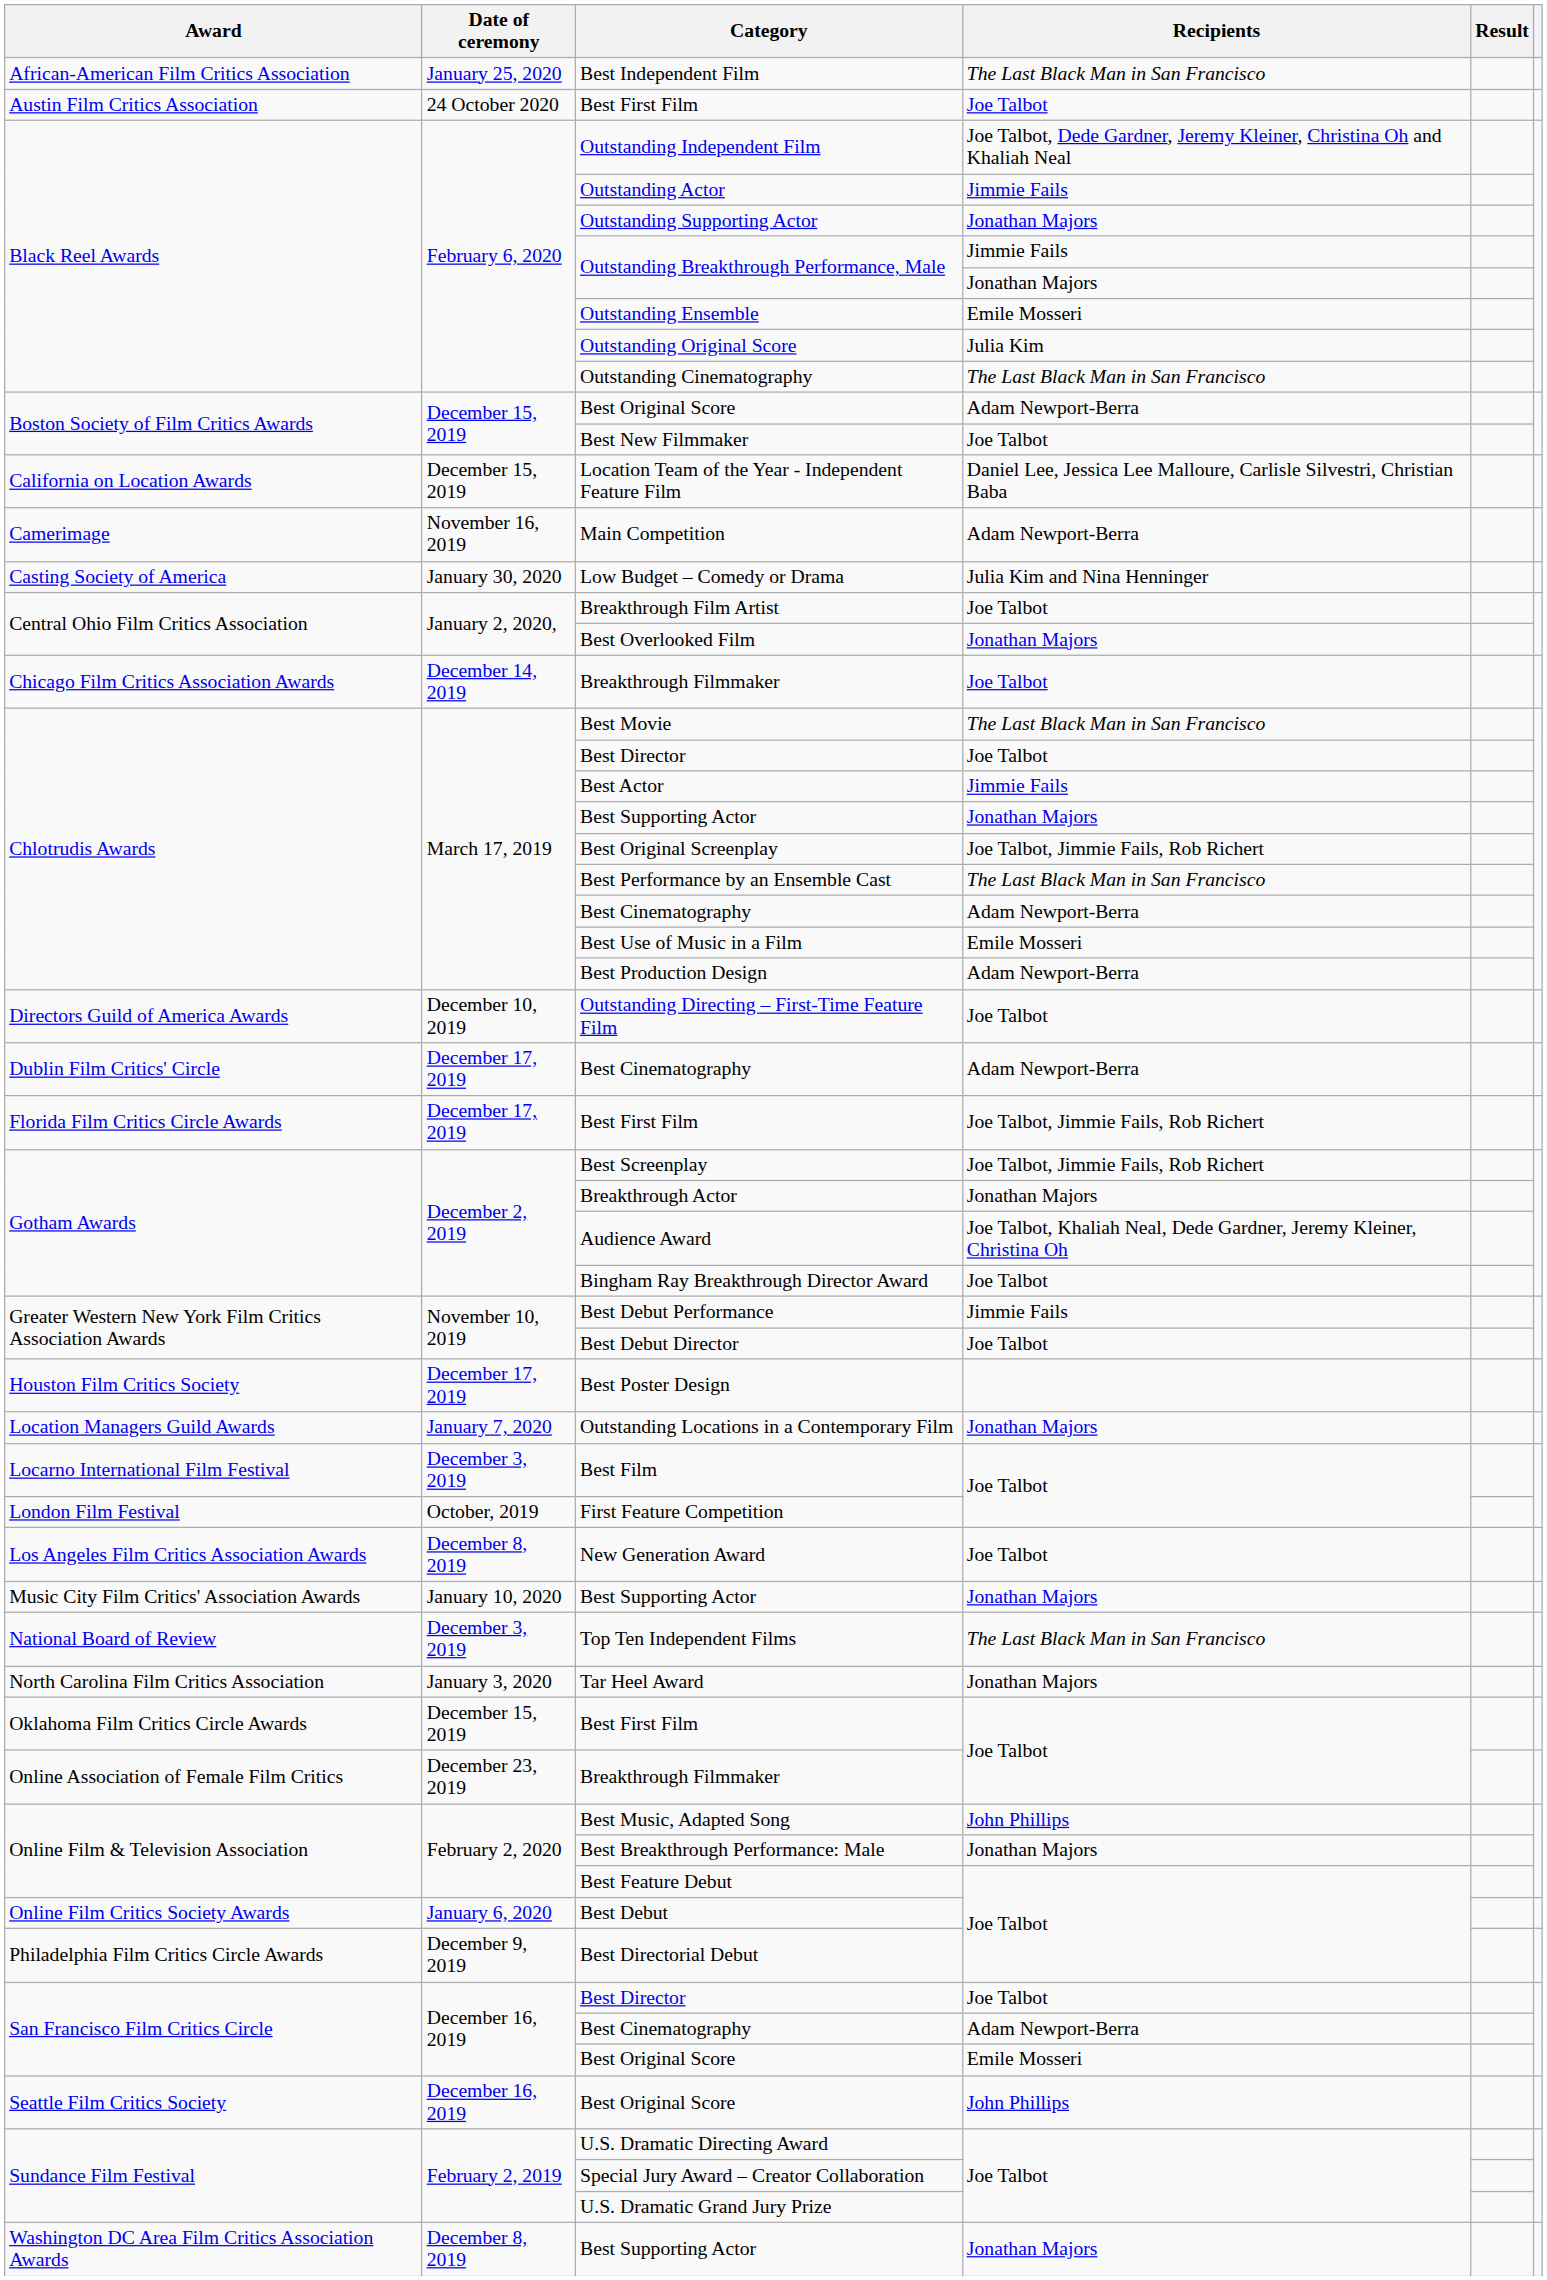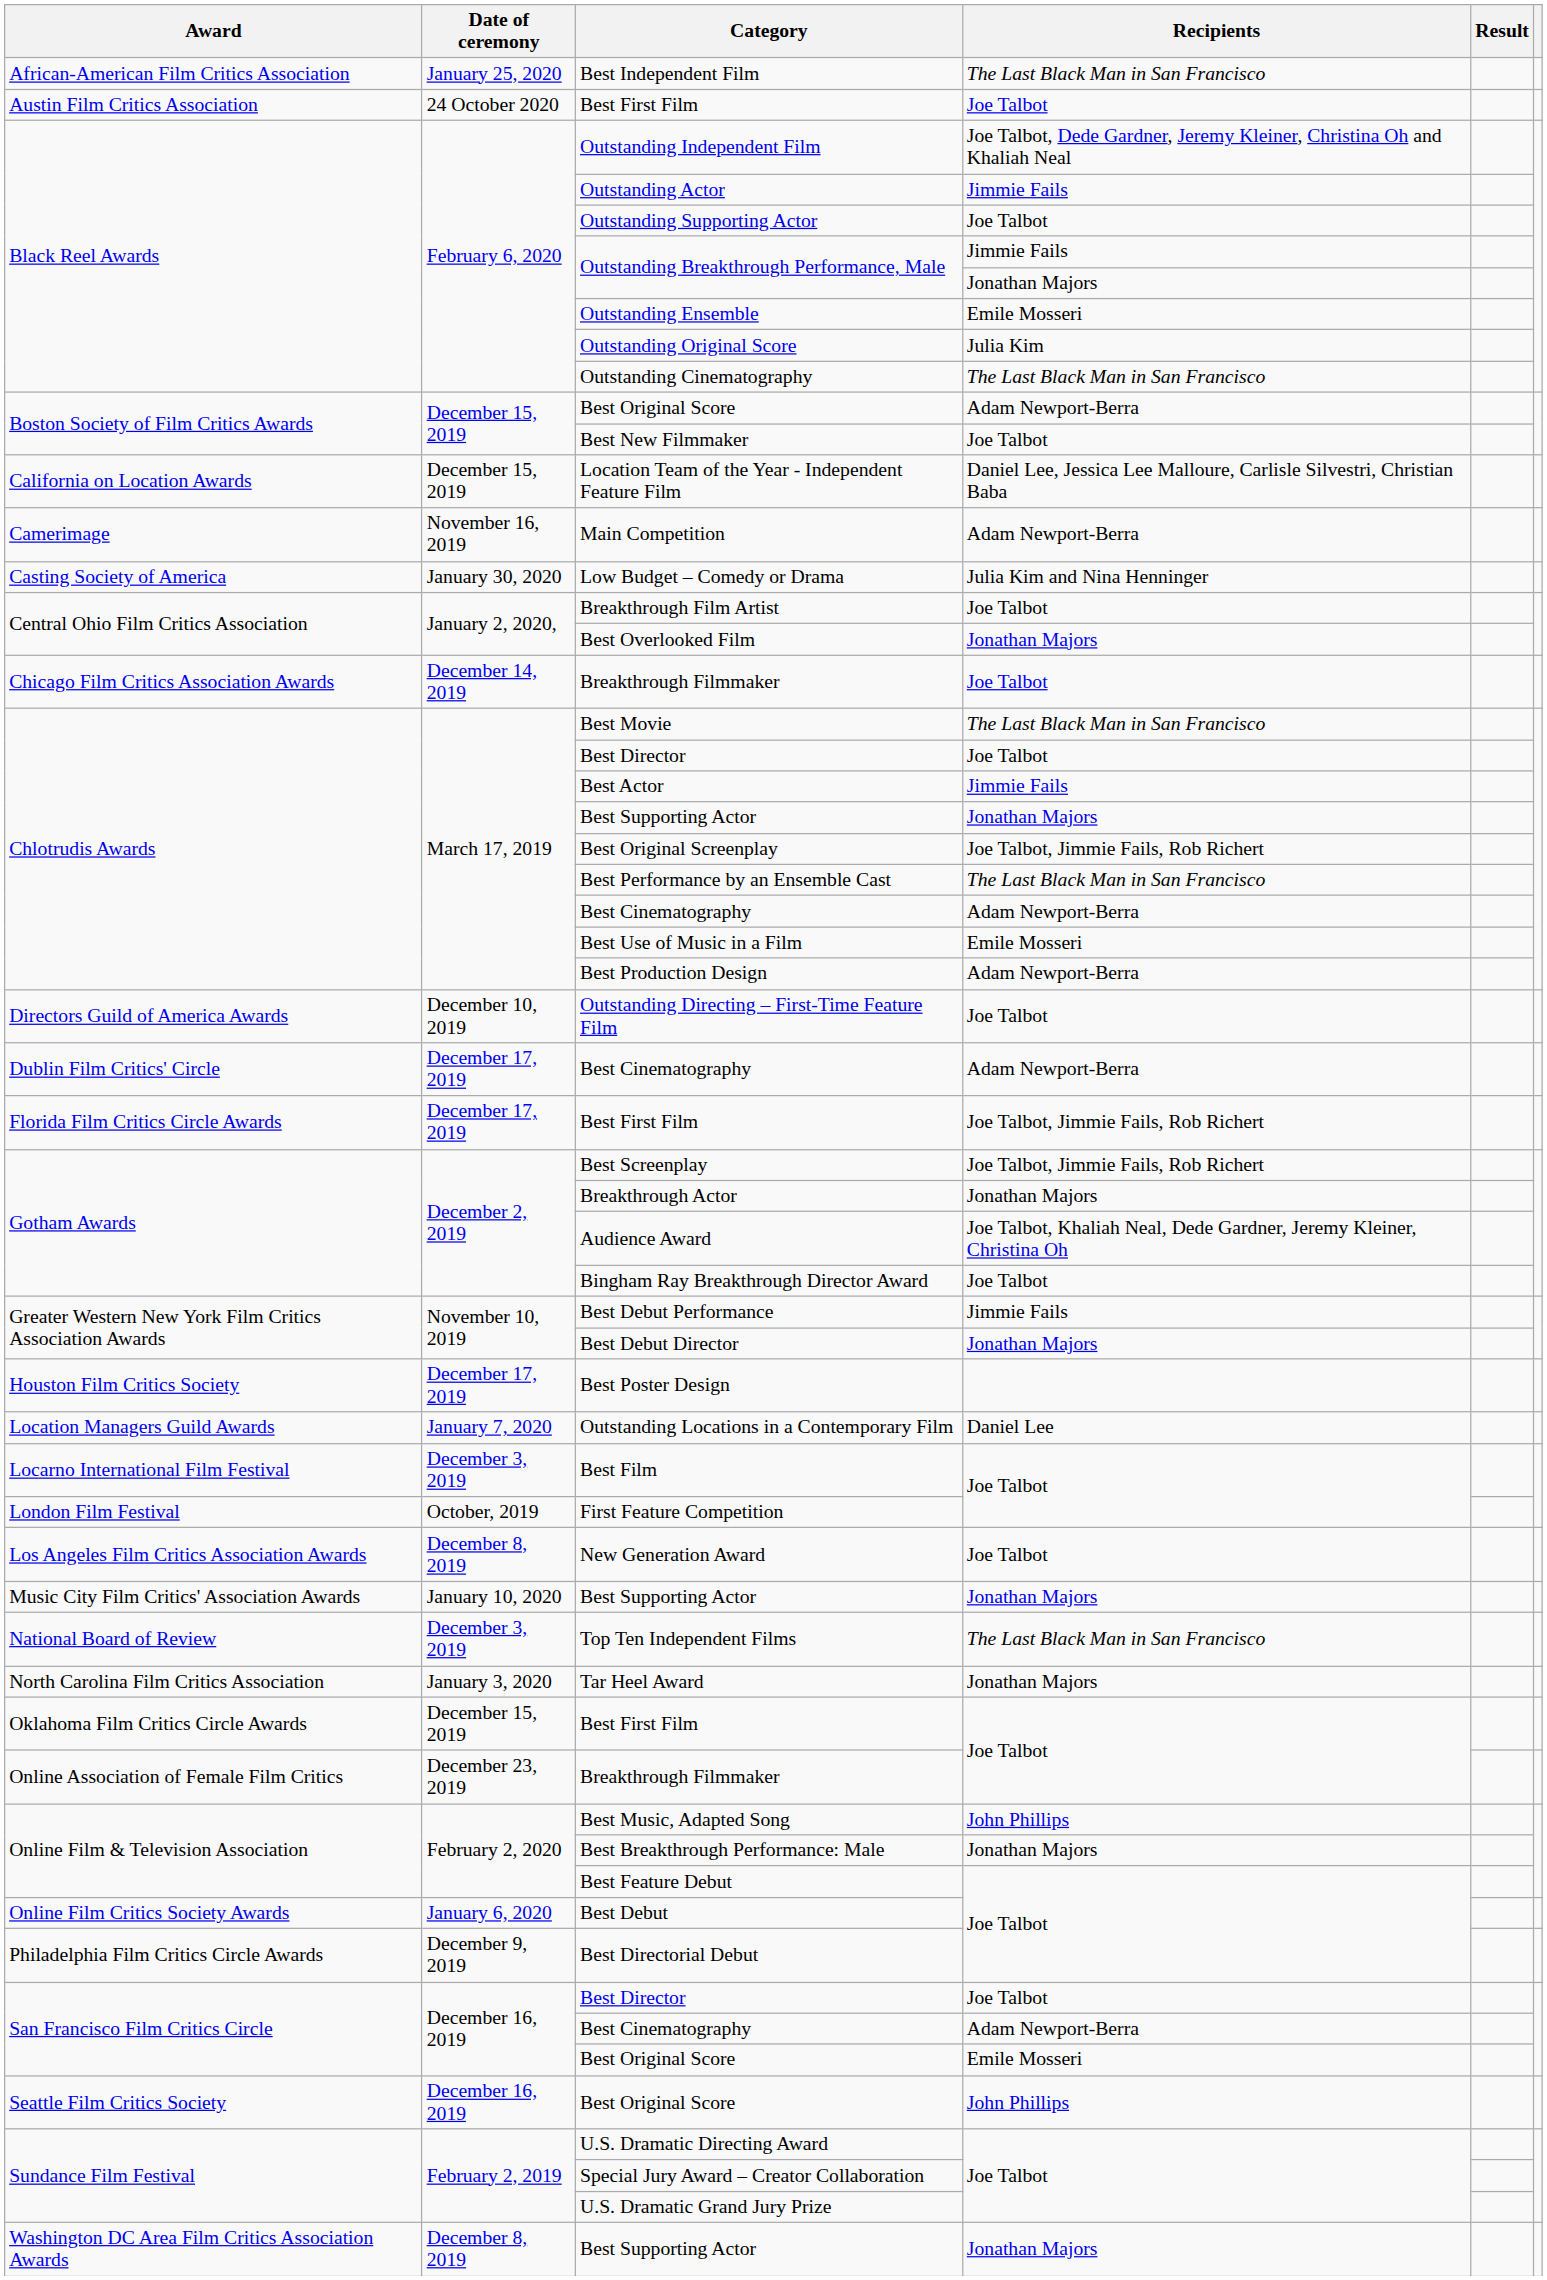Outstanding Supporting Actor | Recipients: Jonathan Majors -> Joe Talbot
Best Debut Director | Recipients: Joe Talbot -> Jonathan Majors
Outstanding Locations in a Contemporary Film | Recipients: Jonathan Majors -> Daniel Lee
